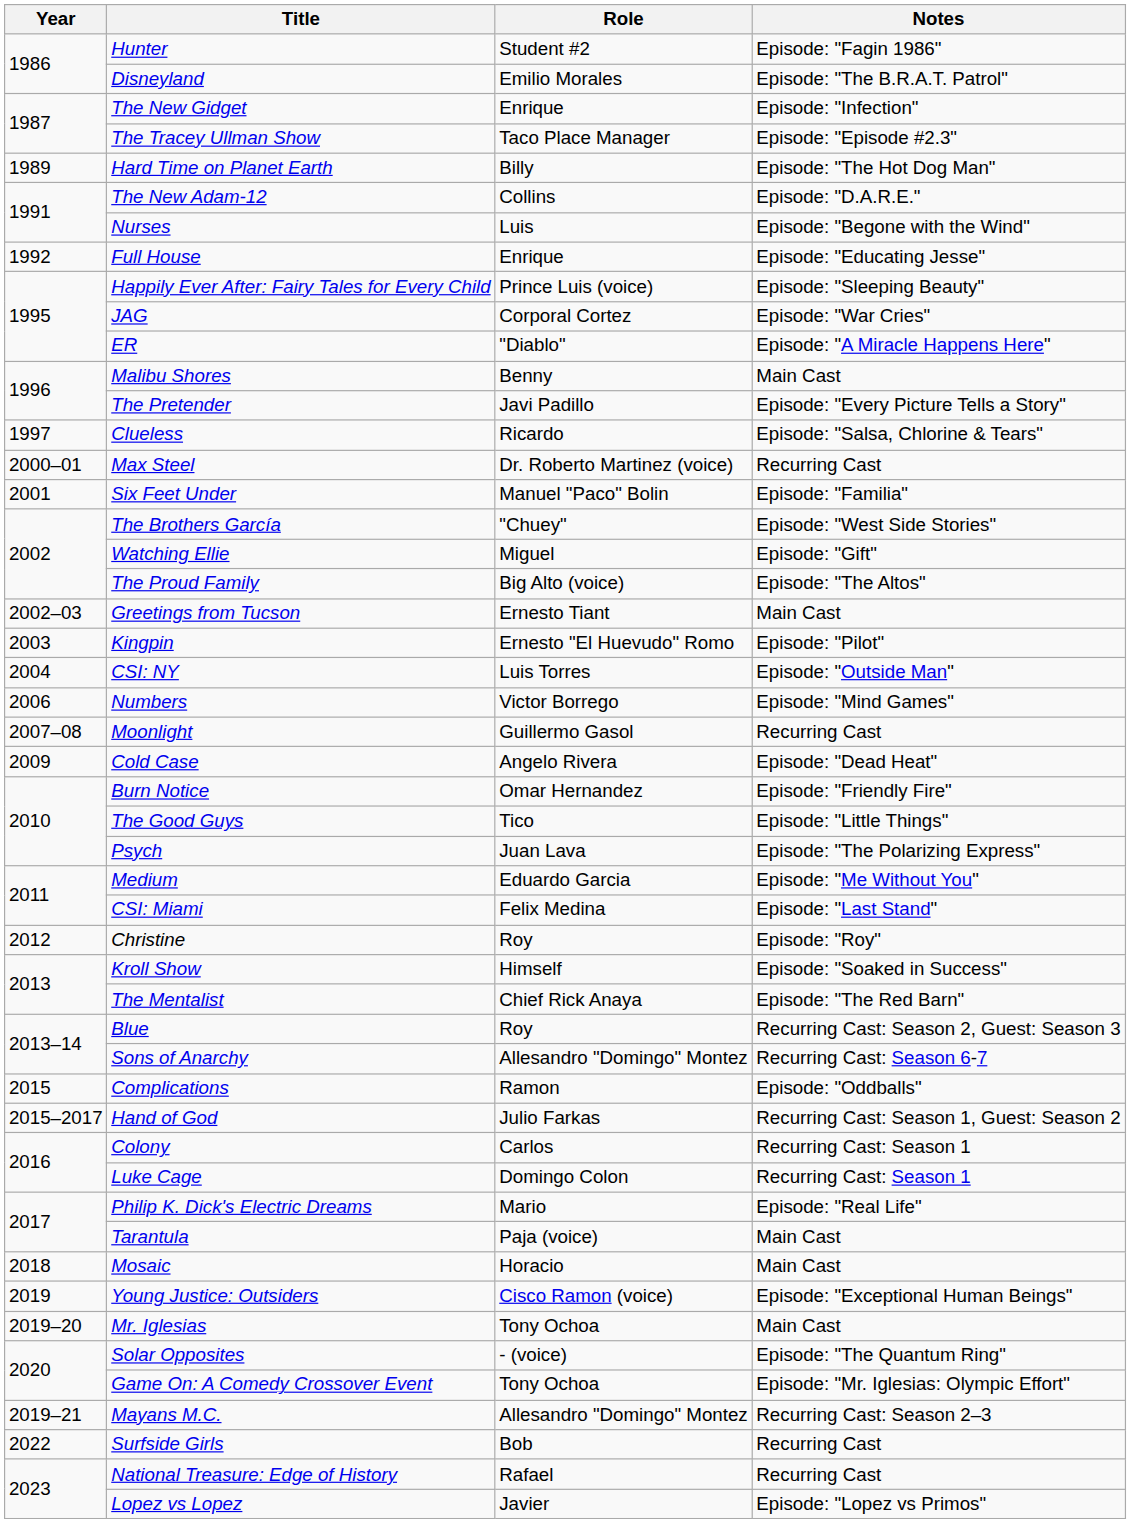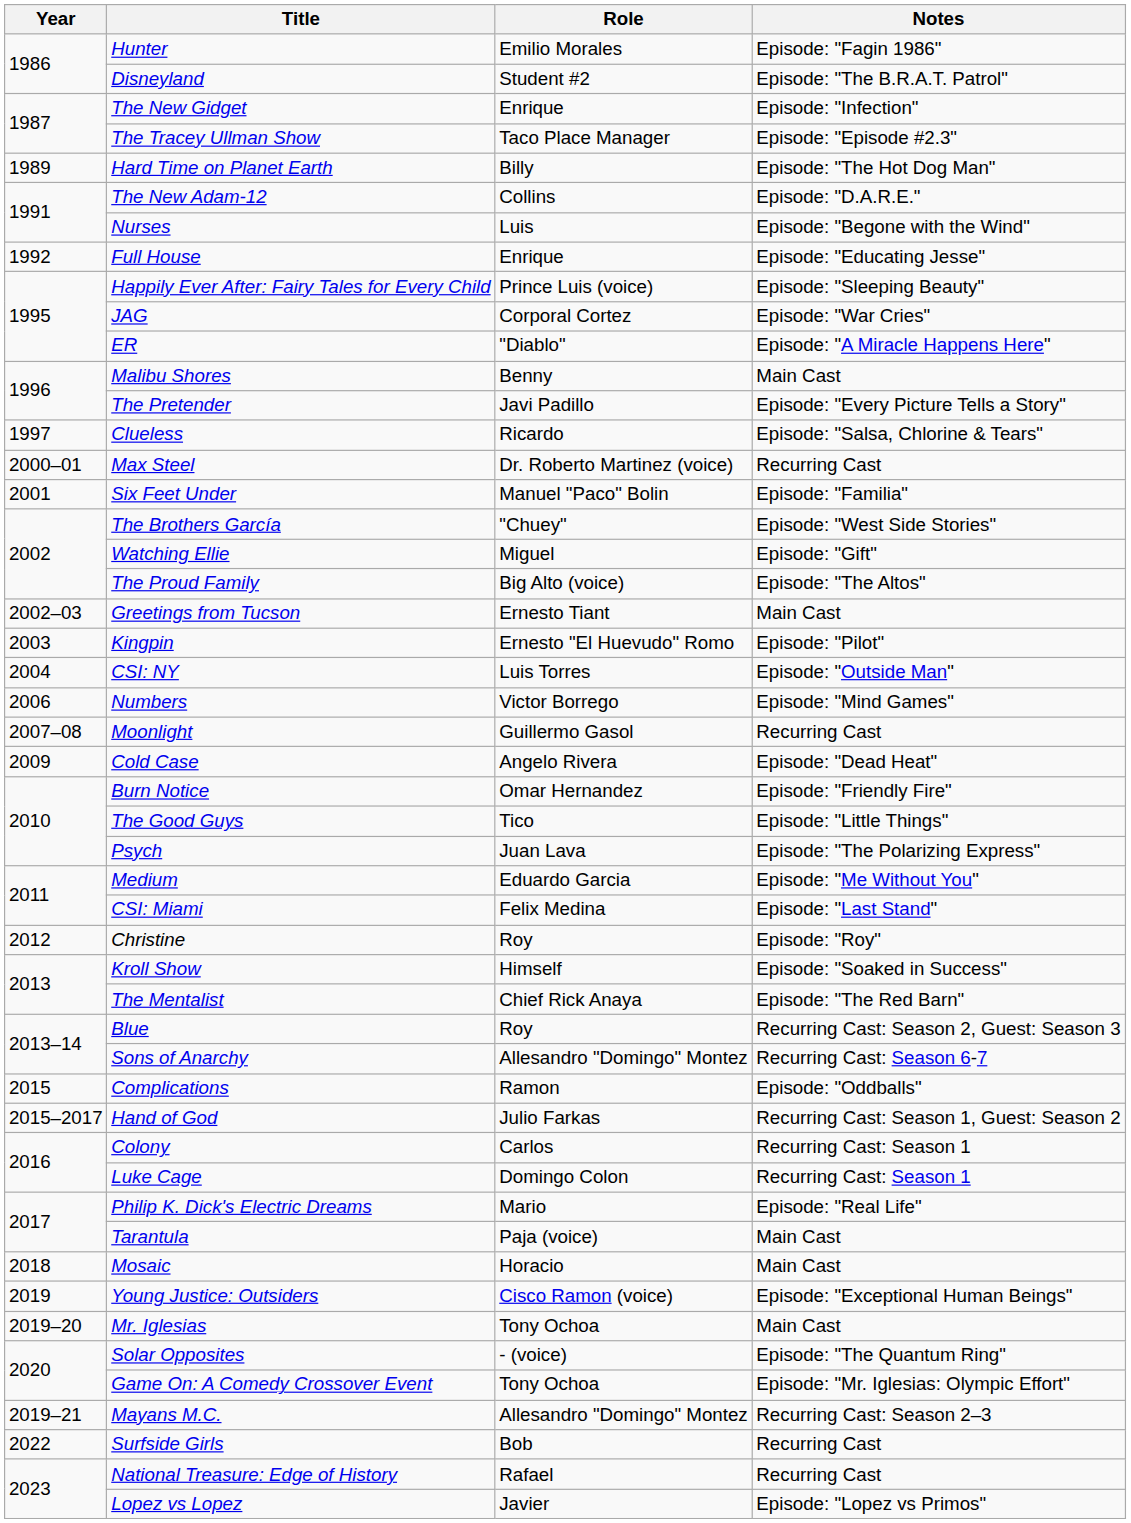Hunter | Role: Student #2 -> Emilio Morales
Disneyland | Role: Emilio Morales -> Student #2
